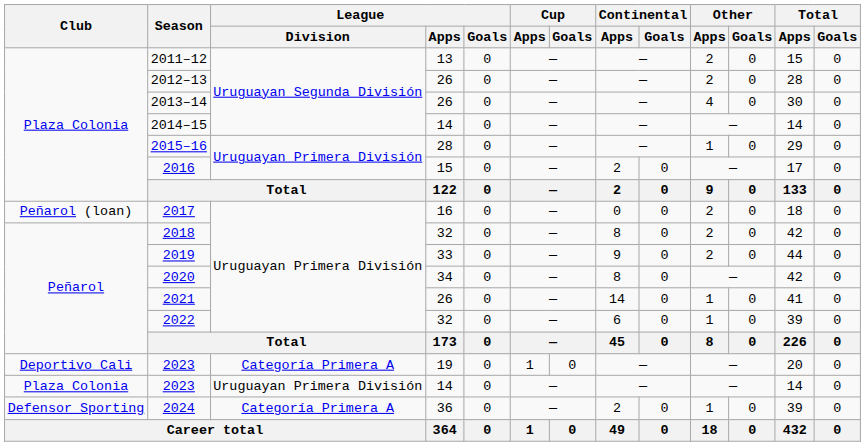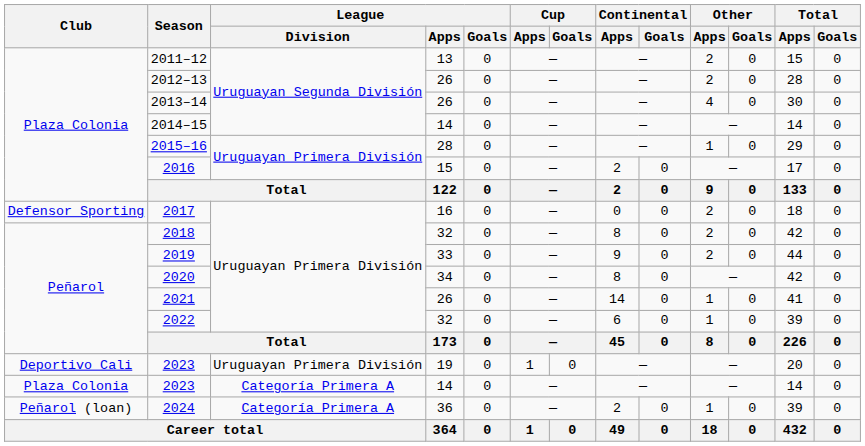2017 | Club: Peñarol (loan) -> Defensor Sporting
2023 / 19 | League / Division: Categoría Primera A -> Uruguayan Primera División
2023 / 14 | League / Division: Uruguayan Primera División -> Categoría Primera A
2024 | Club: Defensor Sporting -> Peñarol (loan)
